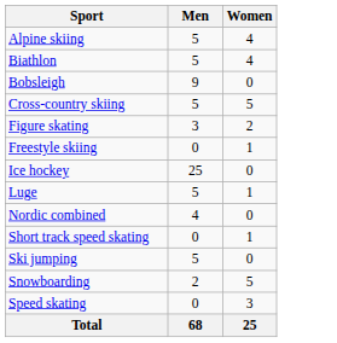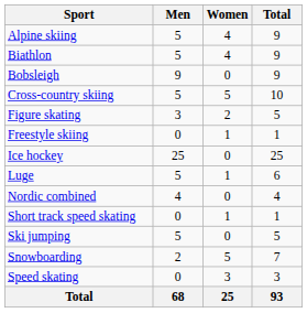+ column: Total | 9 | 9 | 9 | 10 | 5 | 1 | 25 | 6 | 4 | 1 | 5 | 7 | 3 | 93
